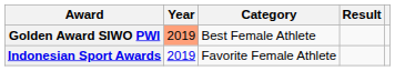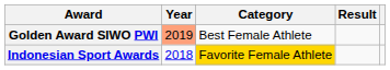Indonesian Sport Awards | Year: 2019 -> 2018
Indonesian Sport Awards | Category: no background -> gold background
